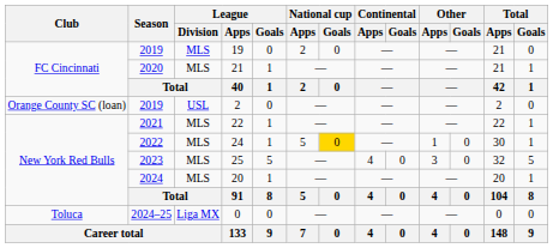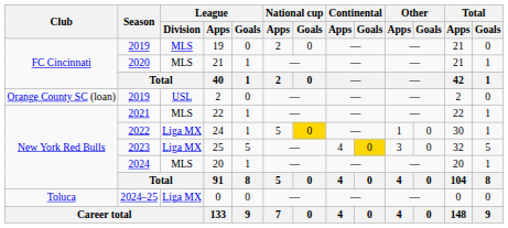24 | League / Division: MLS -> Liga MX
25 | League / Division: MLS -> Liga MX
25 | Continental / Goals: no background -> gold background
